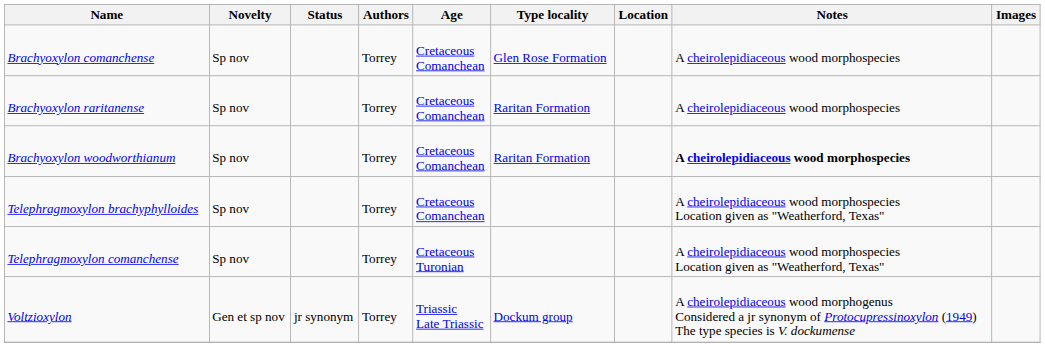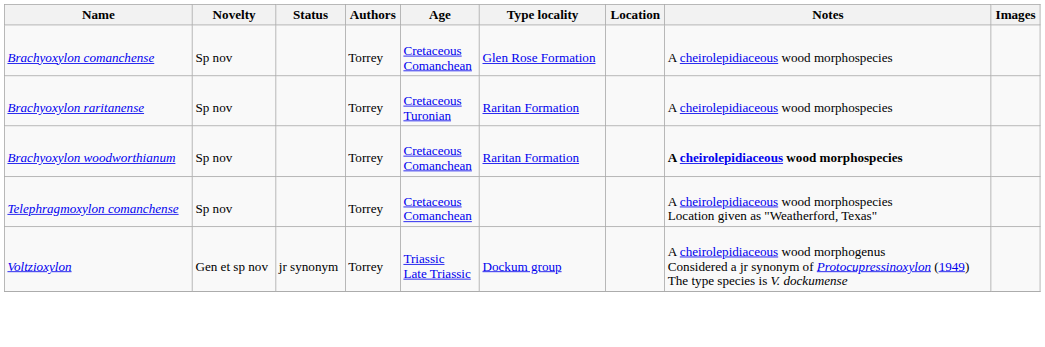Brachyoxylon raritanense | Age: Cretaceous Comanchean -> Cretaceous Turonian
- row: Telephragmoxylon brachyphylloides | Sp nov | Torrey | Cretaceous Comanchean | A cheirolepidiaceous wood morphospecies Location given as "Weatherford, Texas"
Telephragmoxylon comanchense | Age: Cretaceous Turonian -> Cretaceous Comanchean
